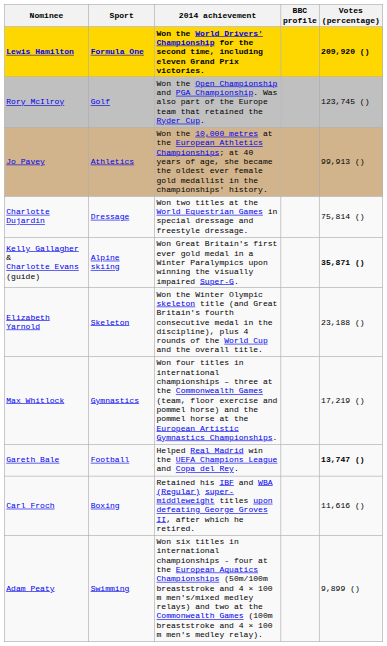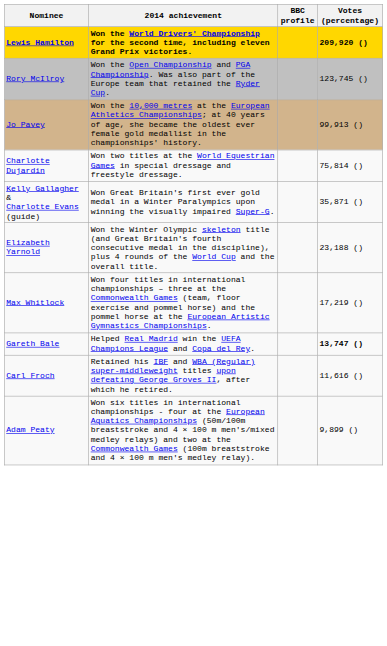- column: Sport | Formula One | Golf | Athletics | Dressage | Alpine skiing | Skeleton | Gymnastics | Football | Boxing | Swimming
Kelly Gallagher & Charlotte Evans (guide) | Votes (percentage): bold -> normal
